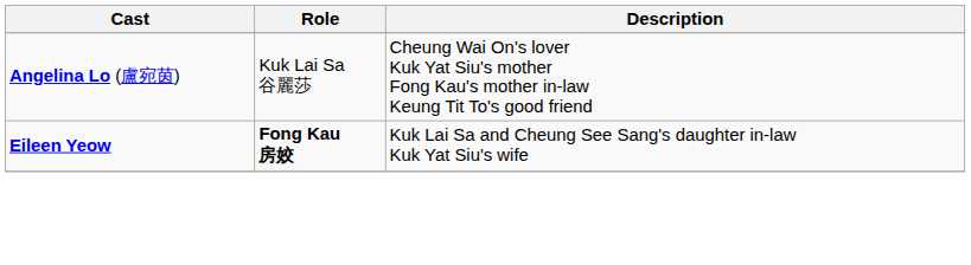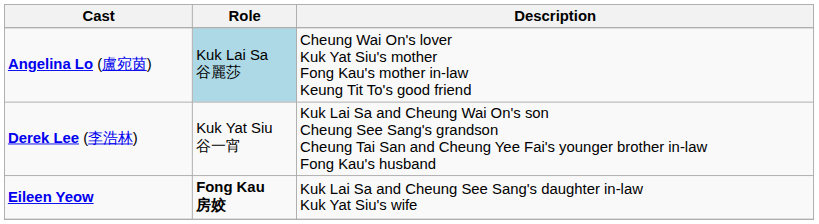Angelina Lo (盧宛茵) | Role: no background -> lightblue background
+ row: Derek Lee (李浩林) | Kuk Yat Siu 谷一宵 | Kuk Lai Sa and Cheung Wai On's son Cheung See Sang's grandson Cheung Tai San and Cheung Yee Fai's younger brother in-law Fong Kau's husband
